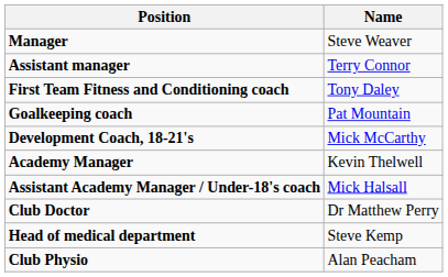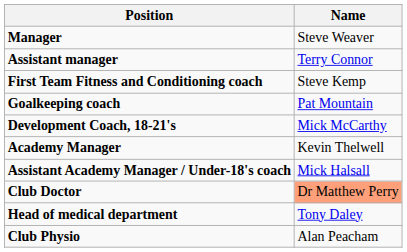First Team Fitness and Conditioning coach | Name: Tony Daley -> Steve Kemp
Club Doctor | Name: no background -> lightsalmon background
Head of medical department | Name: Steve Kemp -> Tony Daley
